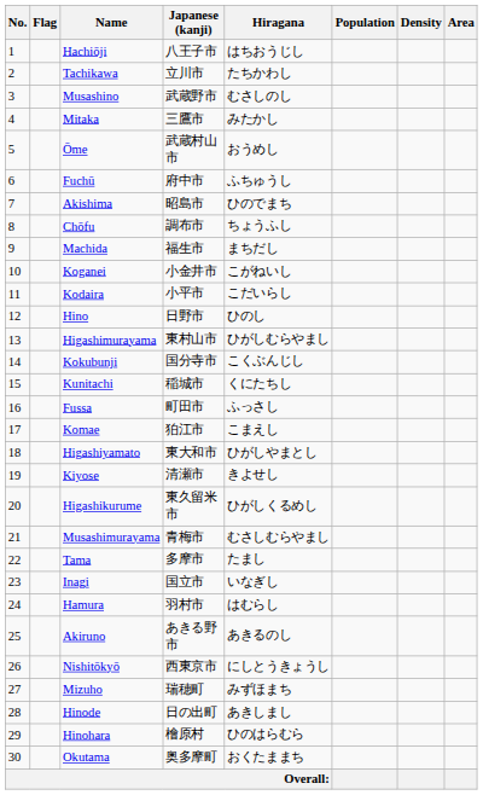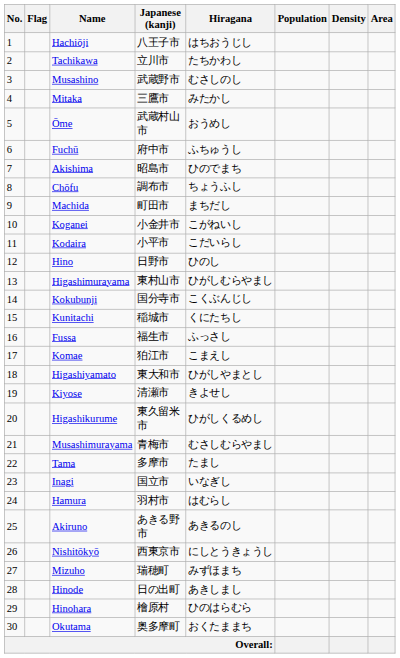Machida | Japanese (kanji): 福生市 -> 町田市
Fussa | Japanese (kanji): 町田市 -> 福生市
